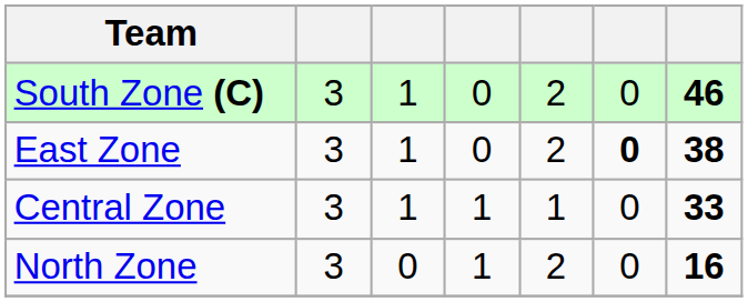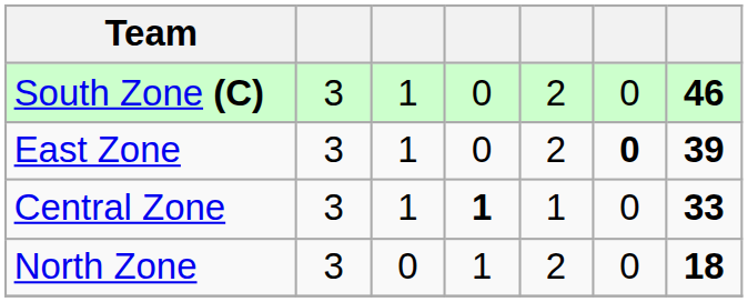East Zone | column 7: 38 -> 39
Central Zone | column 4: normal -> bold
North Zone | column 7: 16 -> 18
